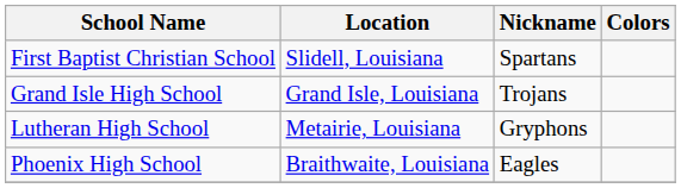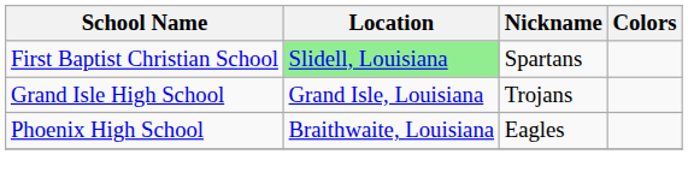First Baptist Christian School | Location: no background -> lightgreen background
- row: Lutheran High School | Metairie, Louisiana | Gryphons
